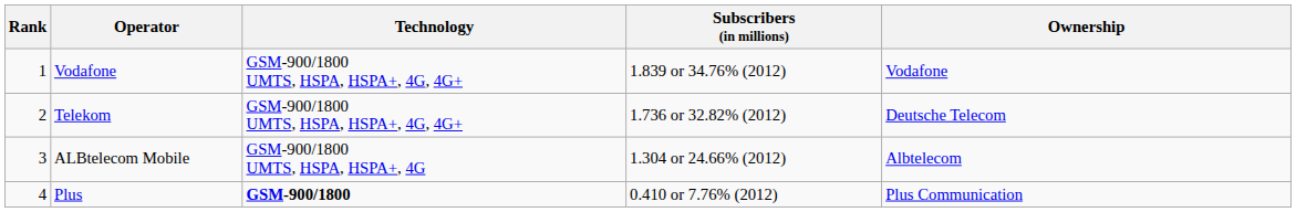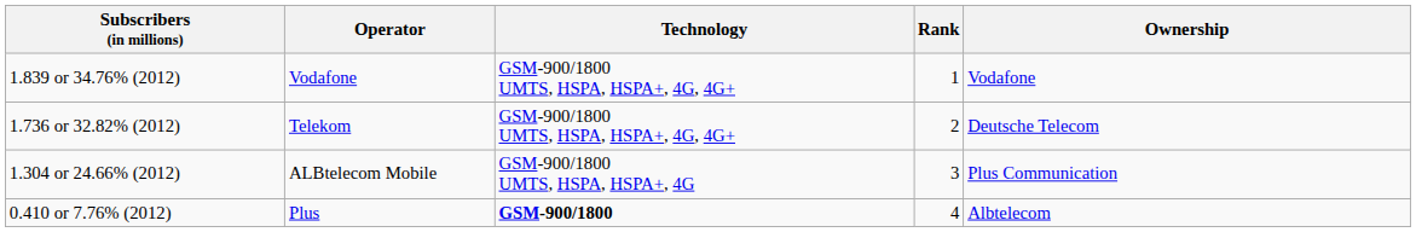columns swapped: Rank <-> Subscribers (in millions)
ALBtelecom Mobile | Ownership: Albtelecom -> Plus Communication
Plus | Ownership: Plus Communication -> Albtelecom
